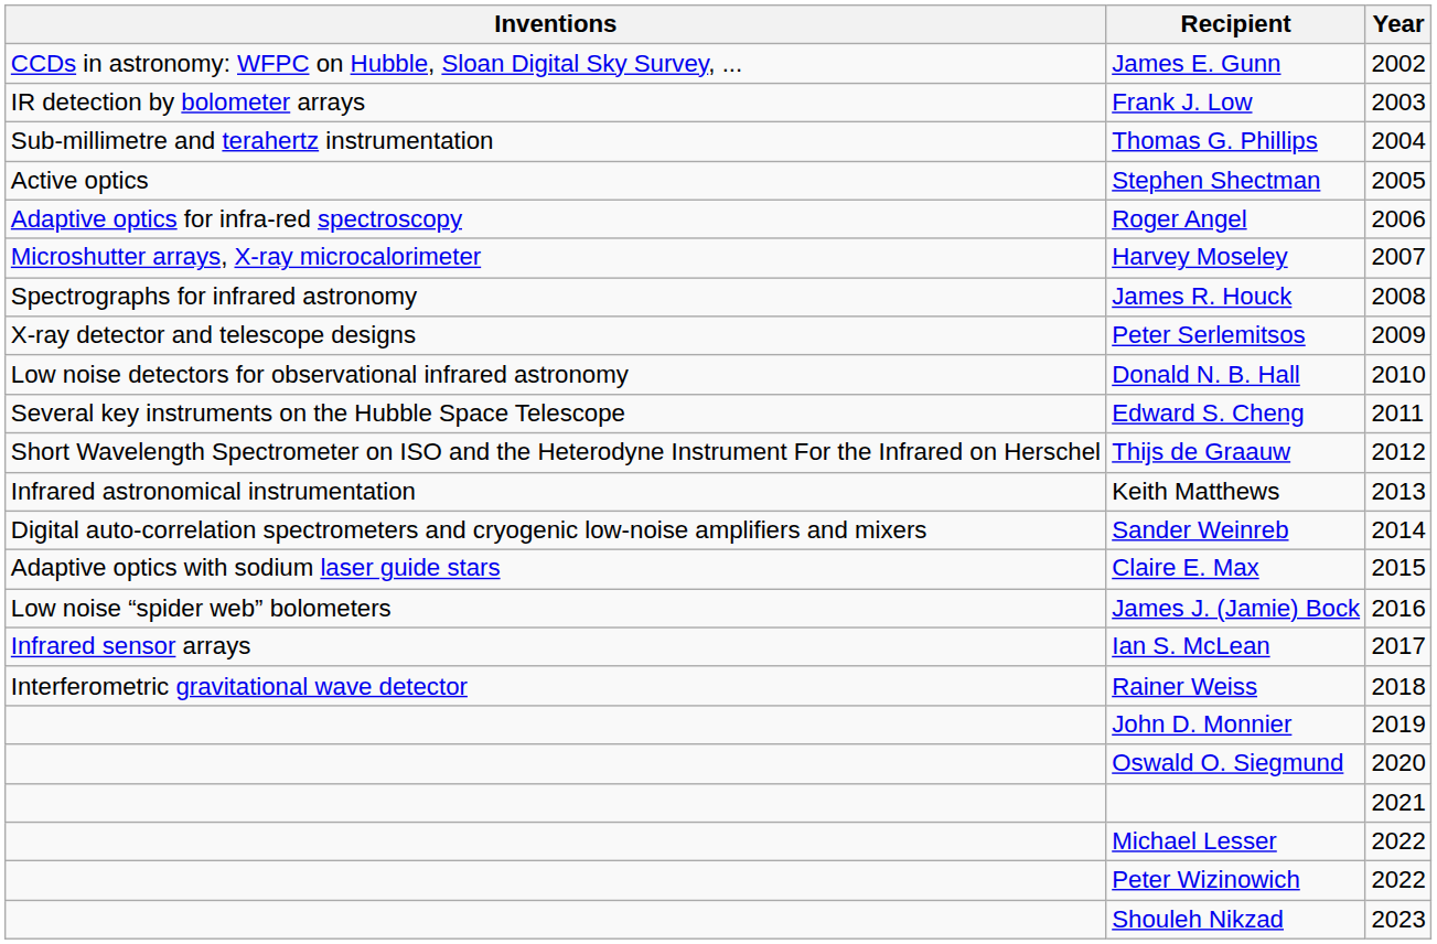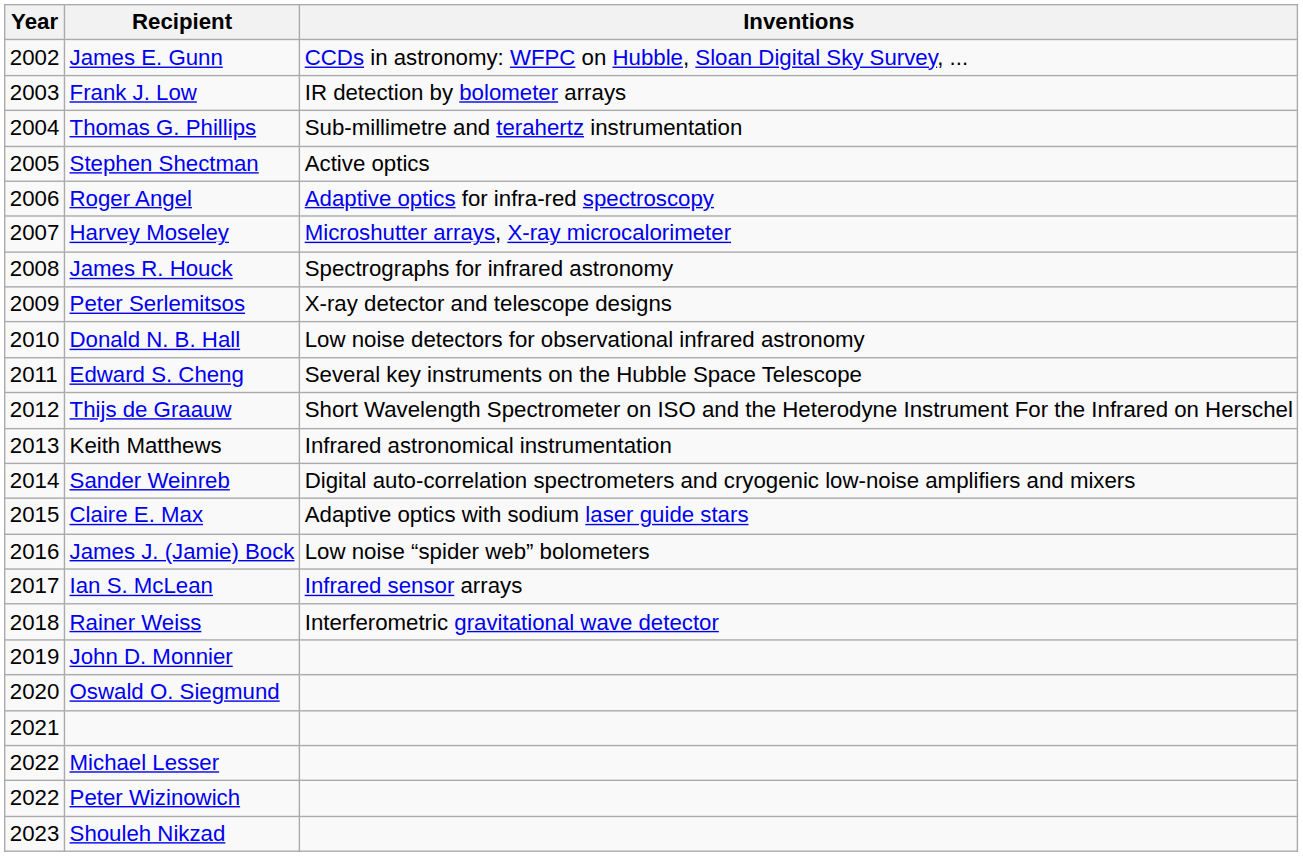columns swapped: Year <-> Inventions
